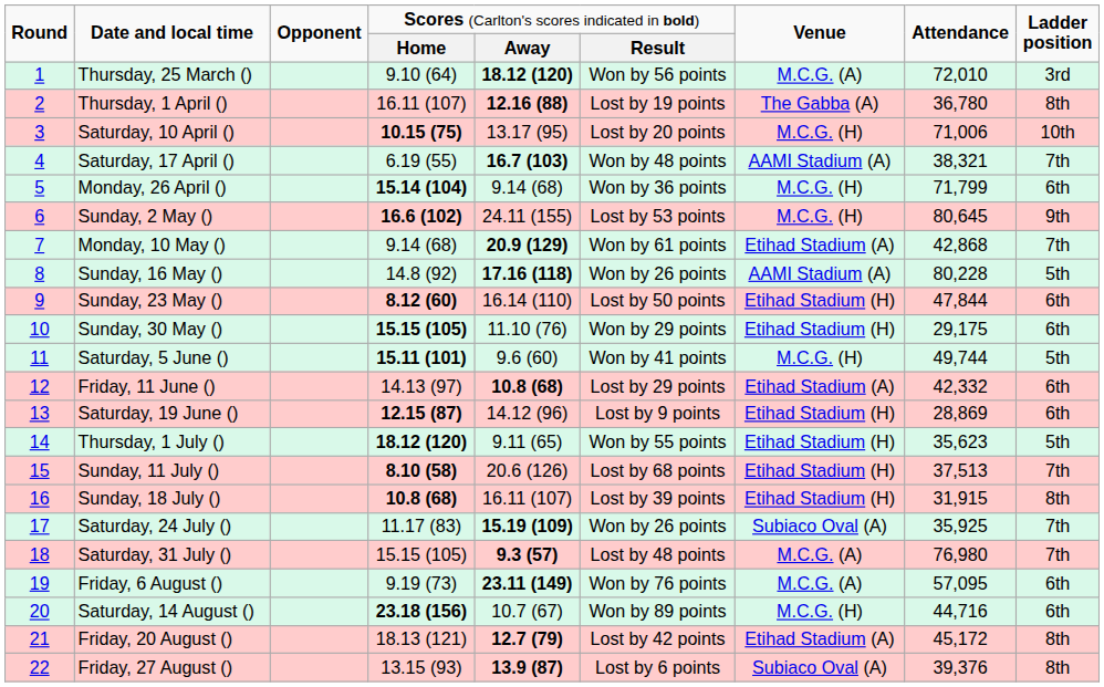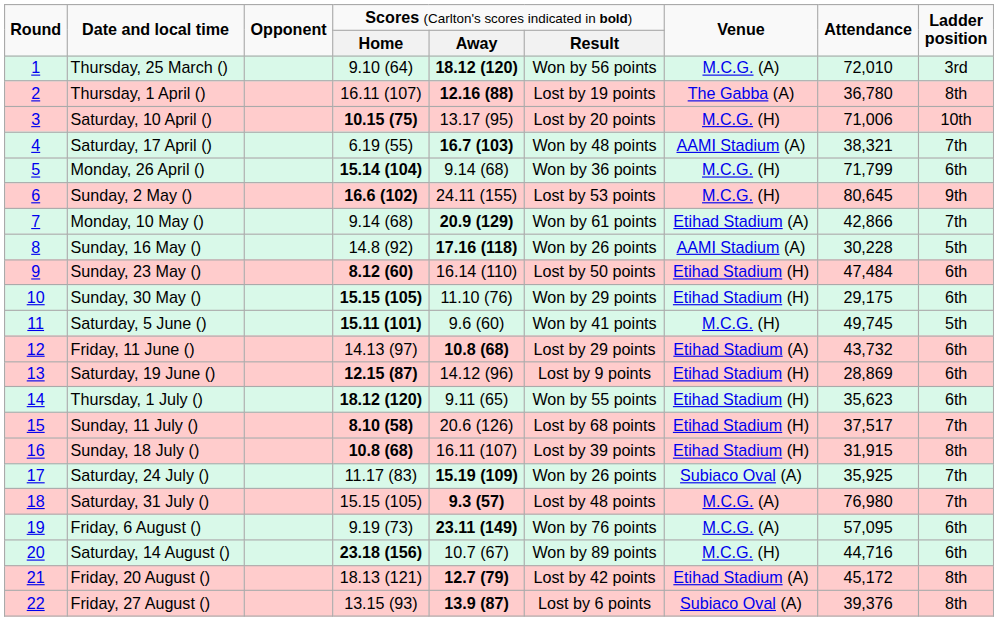Monday, 10 May () | column 8: 42,868 -> 42,866
Sunday, 16 May () | column 8: 80,228 -> 30,228
Sunday, 23 May () | column 8: 47,844 -> 47,484
Saturday, 5 June () | column 8: 49,744 -> 49,745
Friday, 11 June () | column 8: 42,332 -> 43,732
Thursday, 1 July () | column 9: 5th -> 6th
Sunday, 11 July () | column 8: 37,513 -> 37,517
